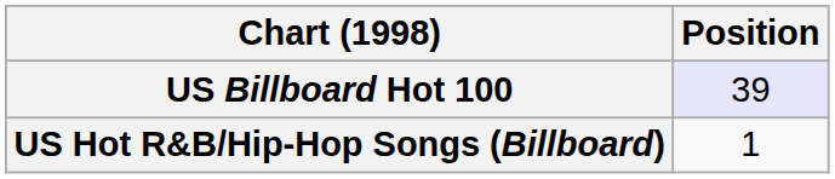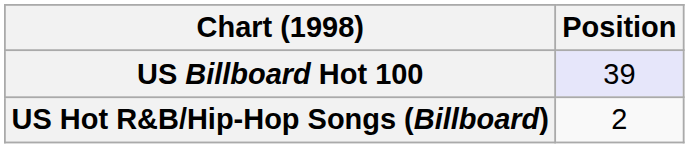US Hot R&B/Hip-Hop Songs (Billboard) | Position: 1 -> 2
